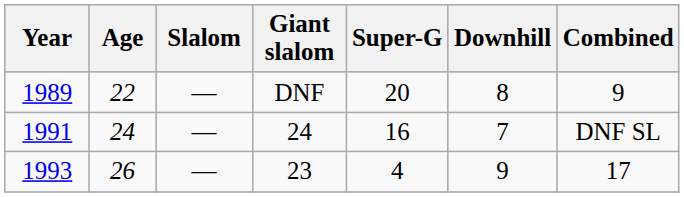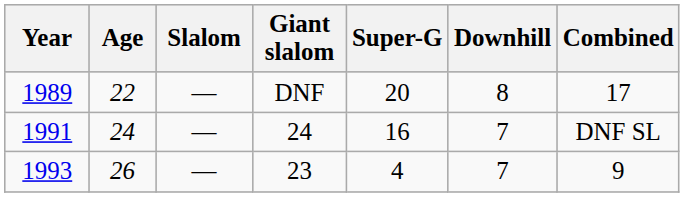1989 | Combined: 9 -> 17
1993 | Downhill: 9 -> 7
1993 | Combined: 17 -> 9
